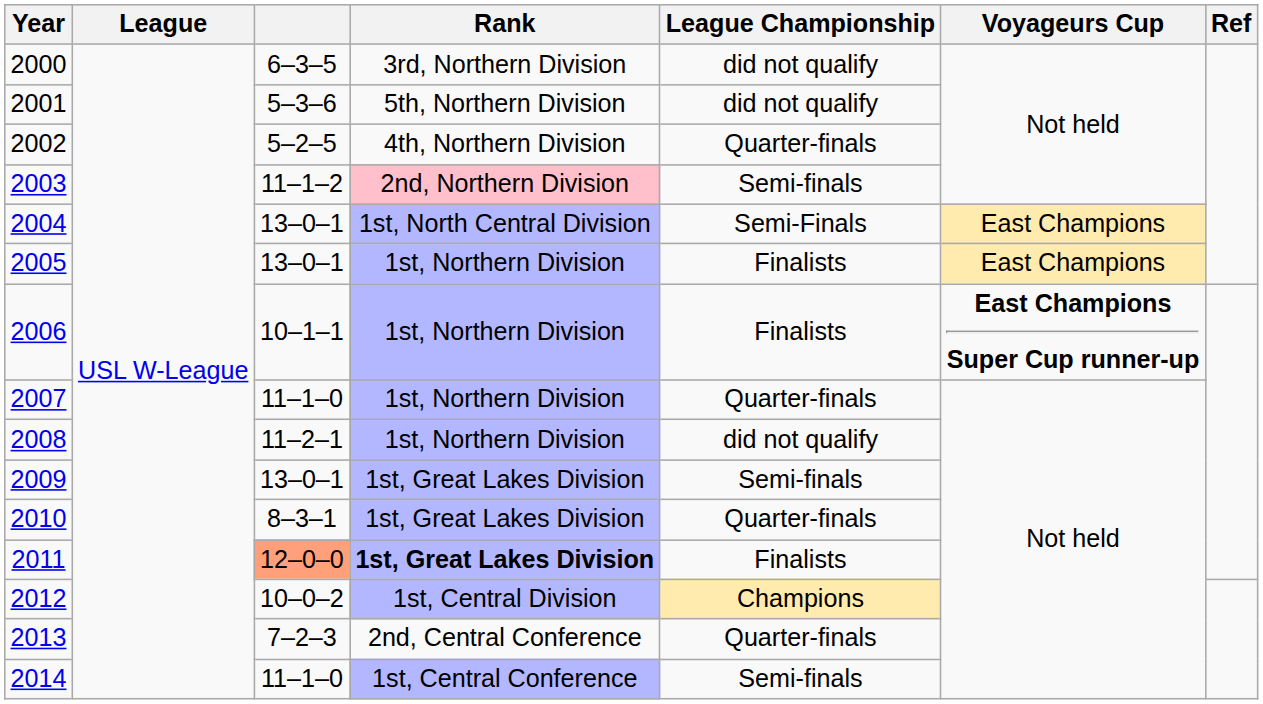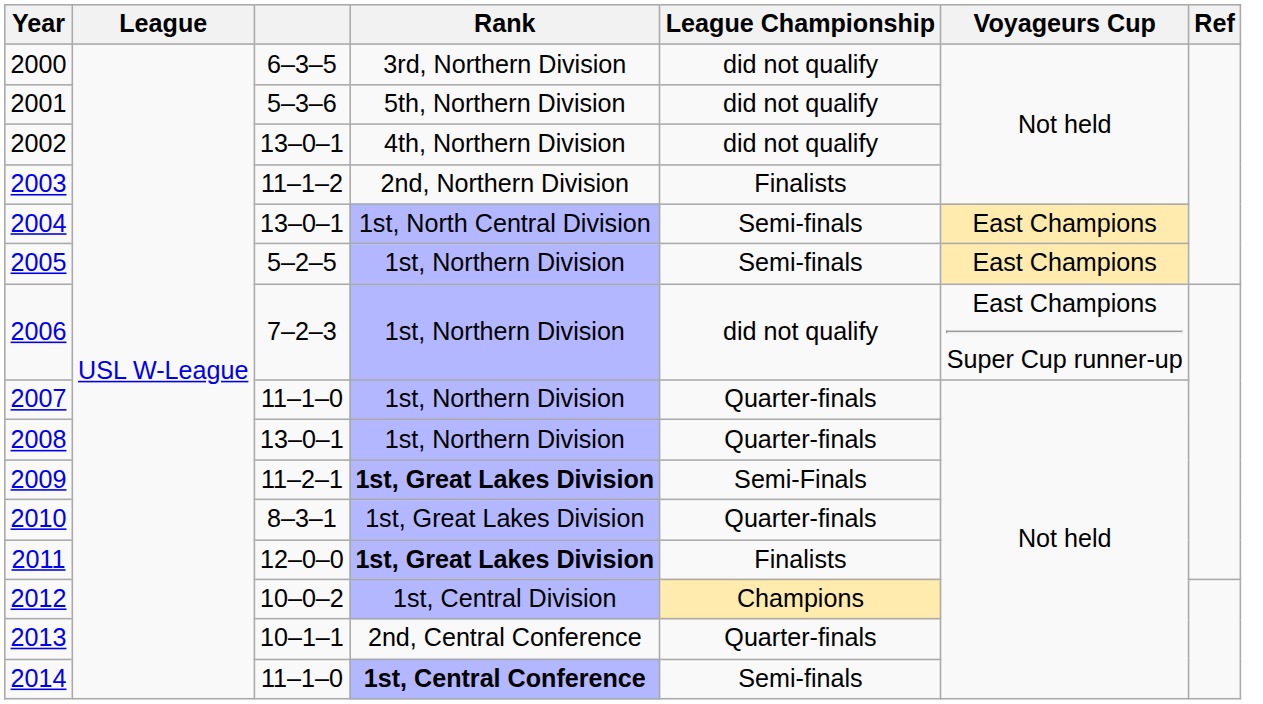2002 | column 3: 5–2–5 -> 13–0–1
2002 | League Championship: Quarter-finals -> did not qualify
2003 | Rank: pink background -> no background
2003 | League Championship: Semi-finals -> Finalists
2004 | League Championship: Semi-Finals -> Semi-finals
2005 | column 3: 13–0–1 -> 5–2–5
2005 | League Championship: Finalists -> Semi-finals
2006 | column 3: 10–1–1 -> 7–2–3
2006 | League Championship: Finalists -> did not qualify
2006 | Voyageurs Cup: bold -> normal
2008 | column 3: 11–2–1 -> 13–0–1
2008 | League Championship: did not qualify -> Quarter-finals
2009 | column 3: 13–0–1 -> 11–2–1
2009 | Rank: normal -> bold
2009 | League Championship: Semi-finals -> Semi-Finals
2011 | column 3: lightsalmon background -> no background
2013 | column 3: 7–2–3 -> 10–1–1
2014 | Rank: normal -> bold
